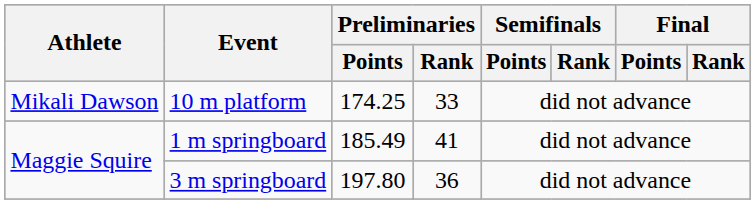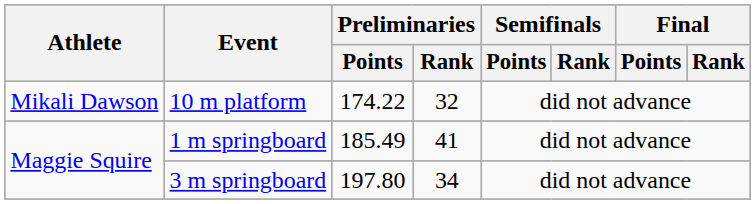10 m platform | Preliminaries / Points: 174.25 -> 174.22
10 m platform | Preliminaries / Rank: 33 -> 32
3 m springboard | Preliminaries / Rank: 36 -> 34
